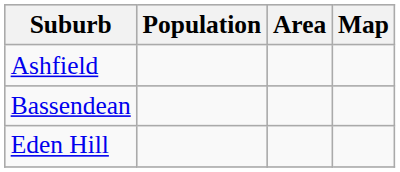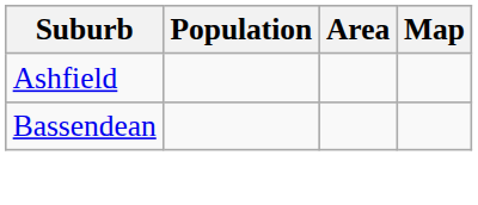- row: Eden Hill
